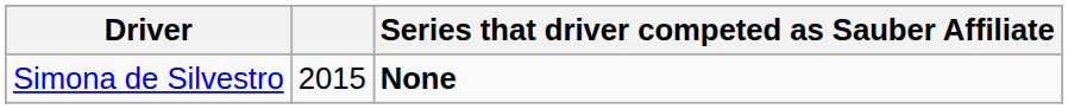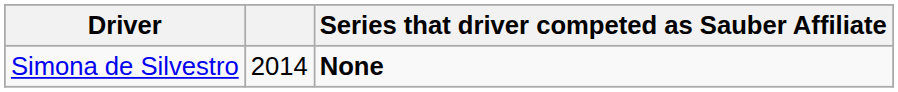Simona de Silvestro | column 2: 2015 -> 2014
